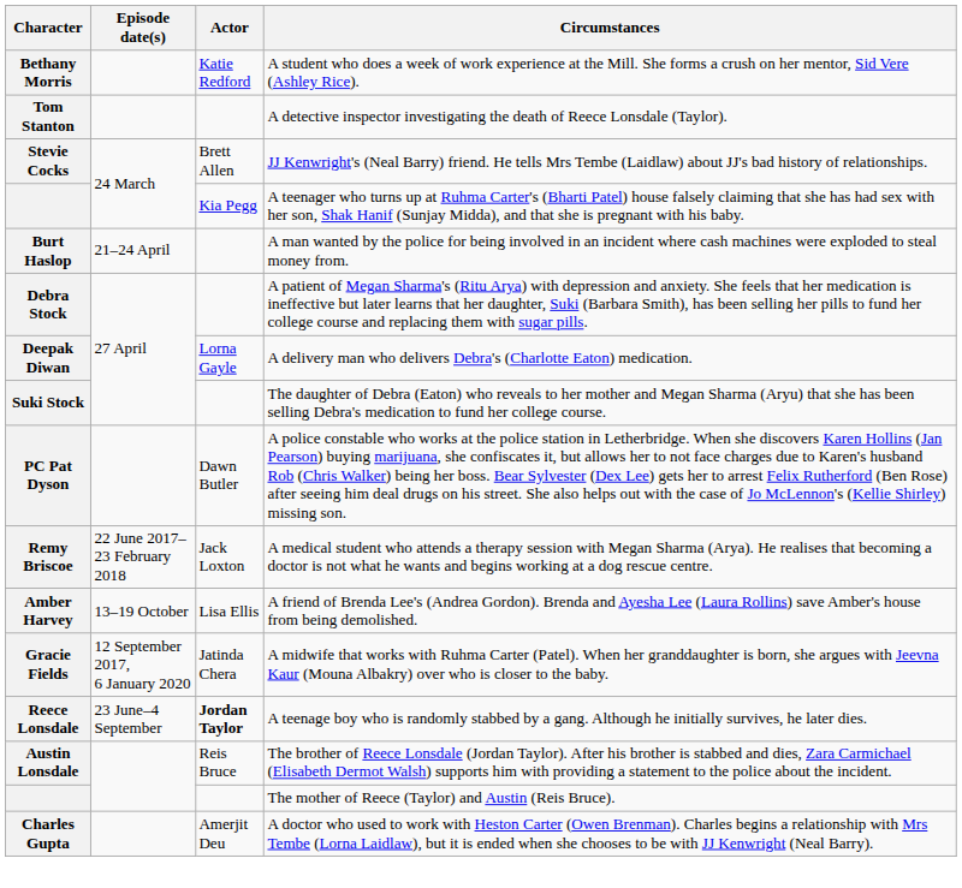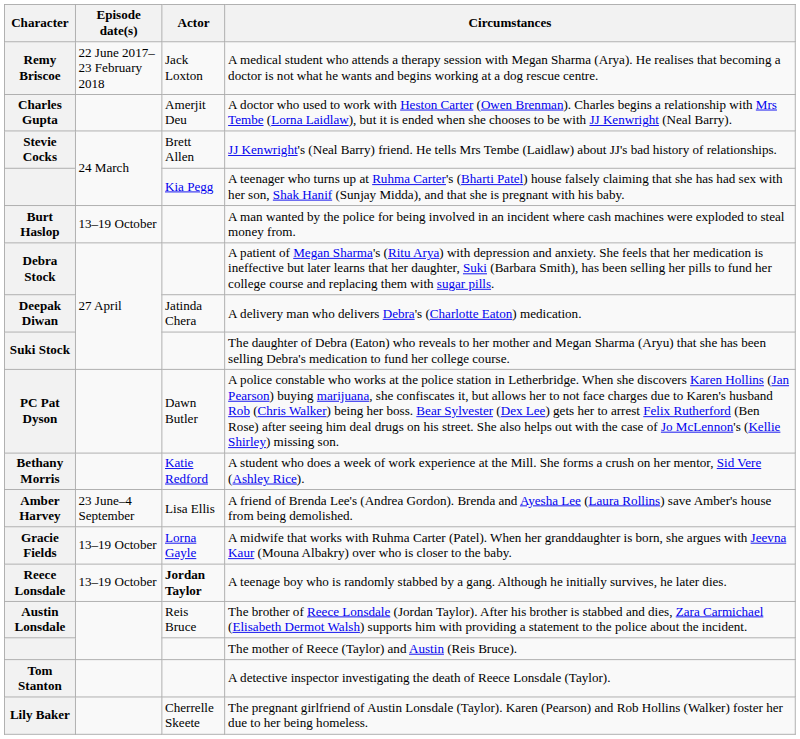rows swapped: Bethany Morris <-> Remy Briscoe
rows swapped: Charles Gupta <-> Tom Stanton
Burt Haslop | Episode date(s): 21–24 April -> 13–19 October
Deepak Diwan | Actor: Lorna Gayle -> Jatinda Chera
Amber Harvey | Episode date(s): 13–19 October -> 23 June–4 September
Gracie Fields | Episode date(s): 12 September 2017, 6 January 2020 -> 13–19 October
Gracie Fields | Actor: Jatinda Chera -> Lorna Gayle
Reece Lonsdale | Episode date(s): 23 June–4 September -> 13–19 October
+ row: Lily Baker | Cherrelle Skeete | The pregnant girlfriend of Austin Lonsdale (Taylor). Karen (Pearson) and Rob Hollins (Walker) foster her due to her being homeless.
